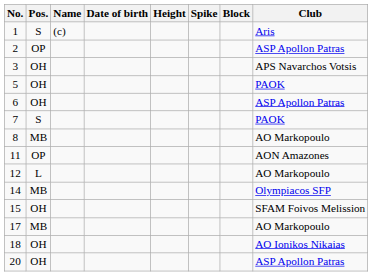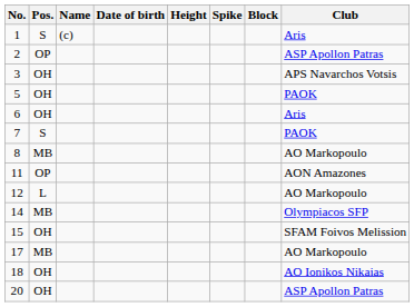6 | Club: ASP Apollon Patras -> Aris
